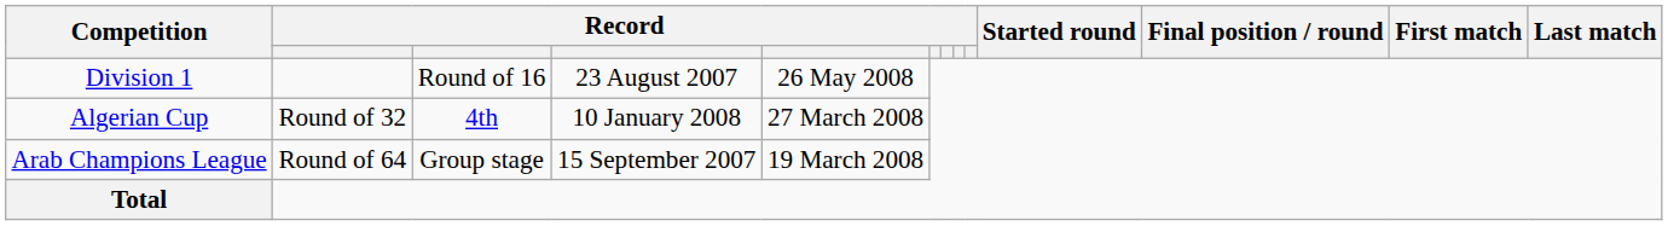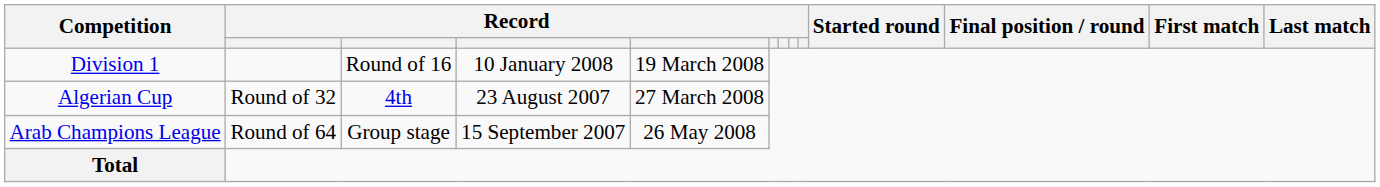Division 1 | column 4: 23 August 2007 -> 10 January 2008
Division 1 | column 5: 26 May 2008 -> 19 March 2008
Algerian Cup | column 4: 10 January 2008 -> 23 August 2007
Arab Champions League | column 5: 19 March 2008 -> 26 May 2008
